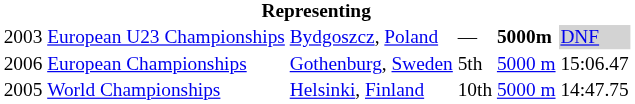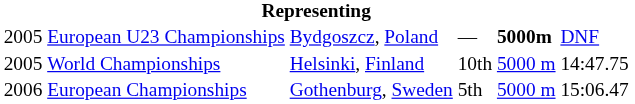European U23 Championships | column 1: 2003 -> 2005
European U23 Championships | column 6: lightgrey background -> no background
rows swapped: World Championships <-> European Championships
